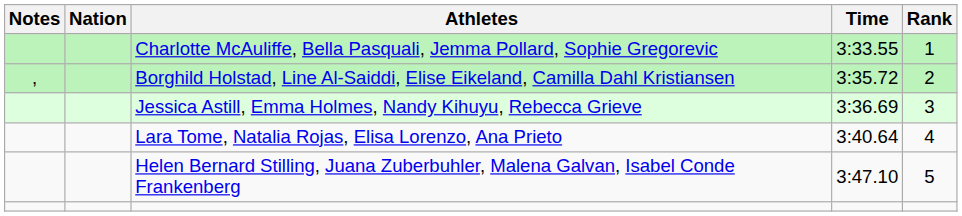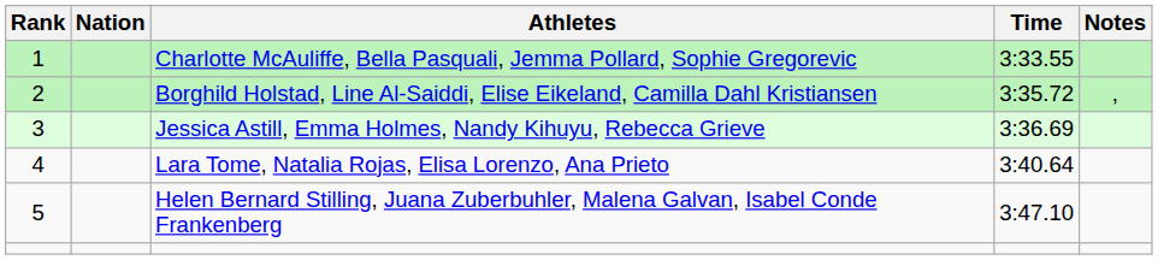columns swapped: Rank <-> Notes
